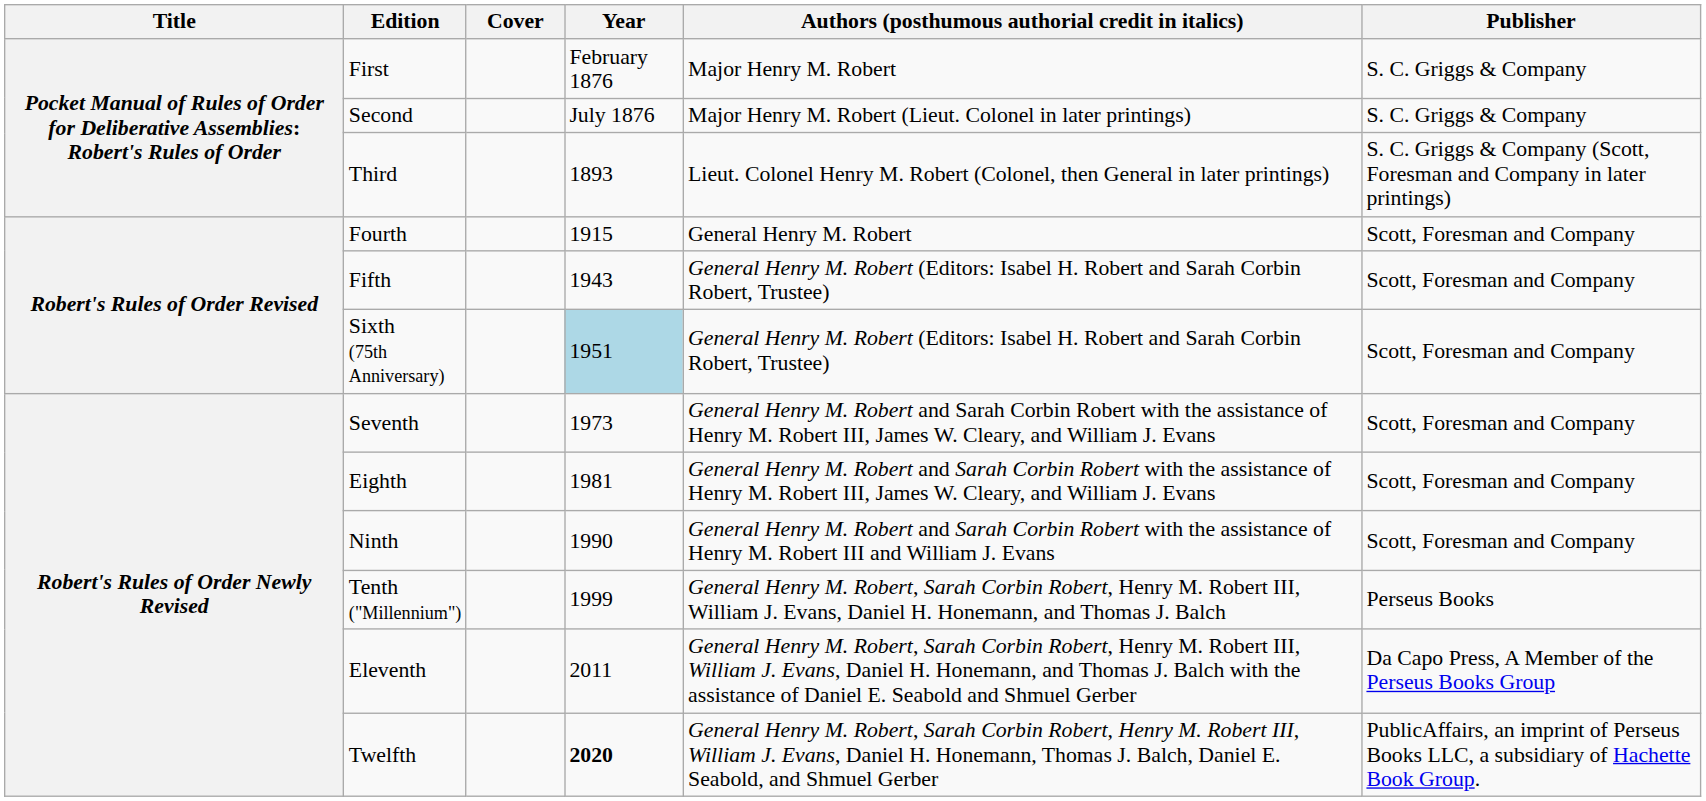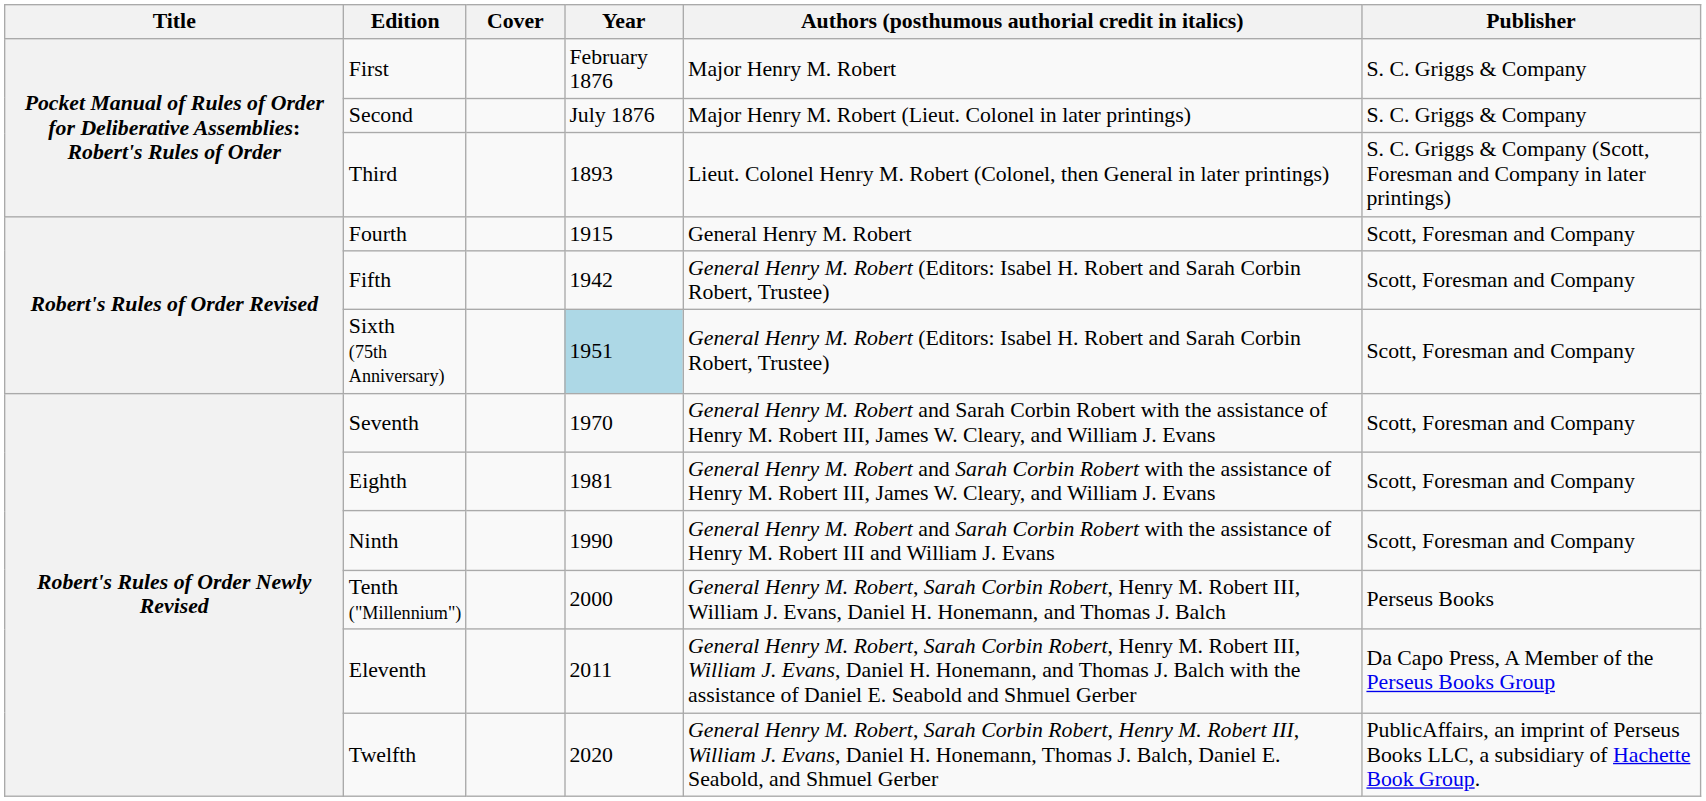Fifth | Year: 1943 -> 1942
Seventh | Year: 1973 -> 1970
Tenth ("Millennium") | Year: 1999 -> 2000
Twelfth | Year: bold -> normal
